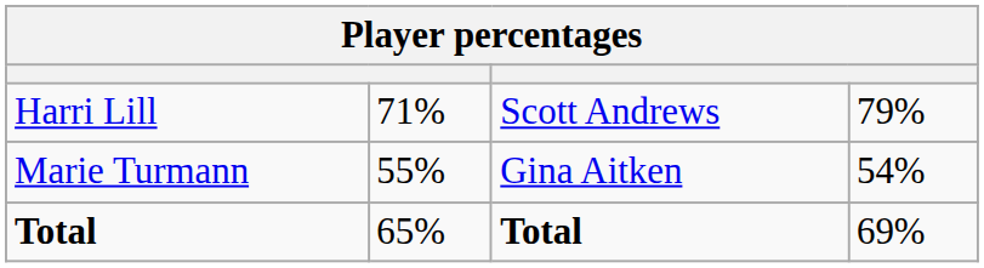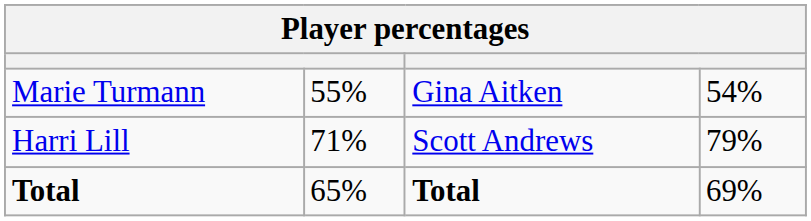rows swapped: Marie Turmann <-> Harri Lill
